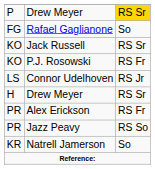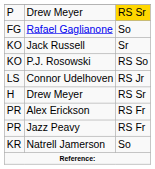Jack Russell | column 3: RS Sr -> Sr
P.J. Rosowski | column 3: RS Fr -> RS So
Jazz Peavy | column 3: RS So -> RS Fr
